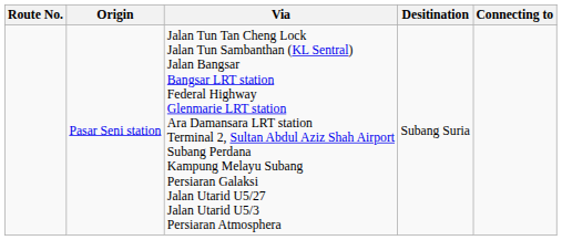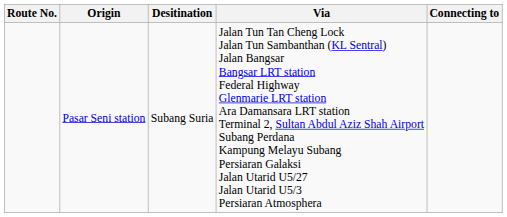columns swapped: Desitination <-> Via
